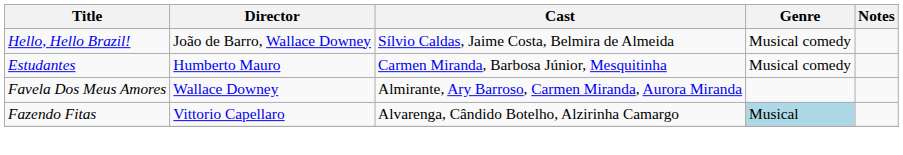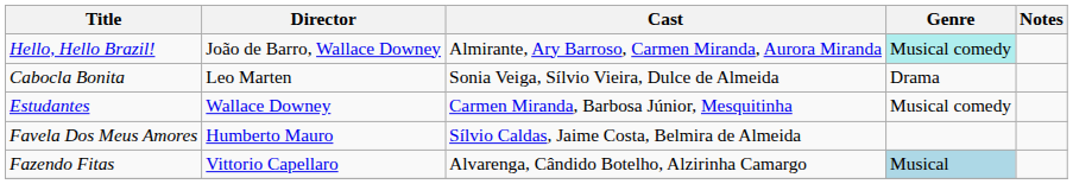Hello, Hello Brazil! | Cast: Sílvio Caldas, Jaime Costa, Belmira de Almeida -> Almirante, Ary Barroso, Carmen Miranda, Aurora Miranda
Hello, Hello Brazil! | Genre: no background -> paleturquoise background
+ row: Cabocla Bonita | Leo Marten | Sonia Veiga, Sílvio Vieira, Dulce de Almeida | Drama
Estudantes | Director: Humberto Mauro -> Wallace Downey
Favela Dos Meus Amores | Director: Wallace Downey -> Humberto Mauro
Favela Dos Meus Amores | Cast: Almirante, Ary Barroso, Carmen Miranda, Aurora Miranda -> Sílvio Caldas, Jaime Costa, Belmira de Almeida
